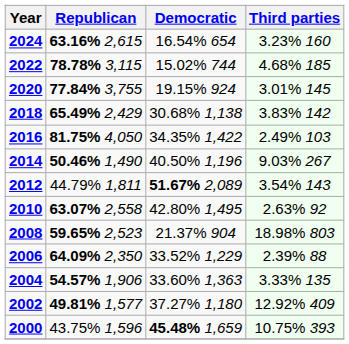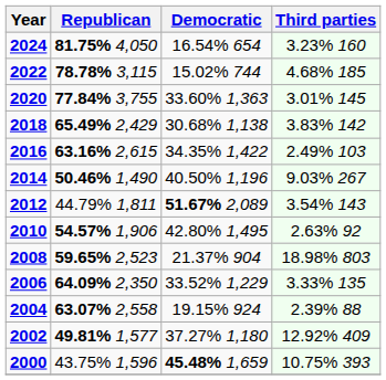2024 | Republican: 63.16% 2,615 -> 81.75% 4,050
2020 | Democratic: 19.15% 924 -> 33.60% 1,363
2016 | Republican: 81.75% 4,050 -> 63.16% 2,615
2010 | Republican: 63.07% 2,558 -> 54.57% 1,906
2006 | Third parties: 2.39% 88 -> 3.33% 135
2004 | Republican: 54.57% 1,906 -> 63.07% 2,558
2004 | Democratic: 33.60% 1,363 -> 19.15% 924
2004 | Third parties: 3.33% 135 -> 2.39% 88
